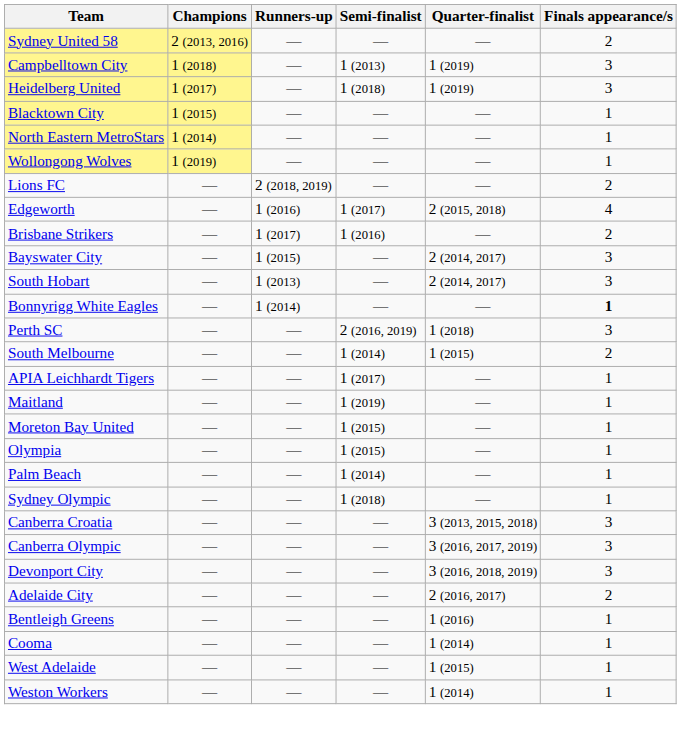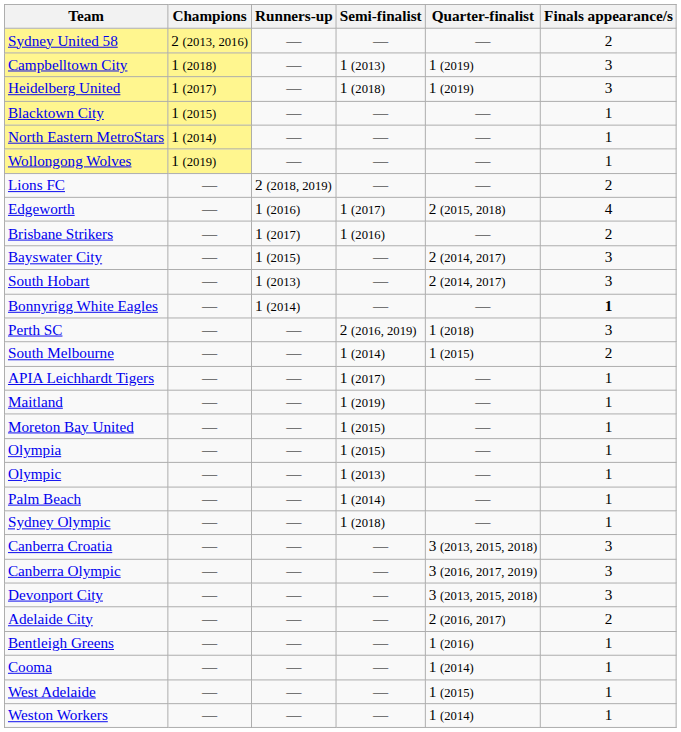+ row: Olympic | — | — | 1 (2013) | — | 1
Devonport City | Quarter-finalist: 3 (2016, 2018, 2019) -> 3 (2013, 2015, 2018)
